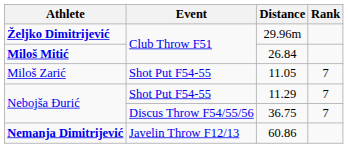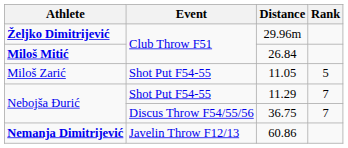11.05 | Rank: 7 -> 5
